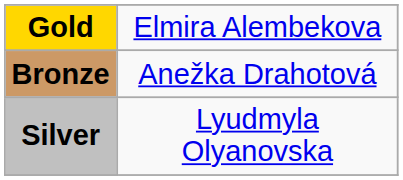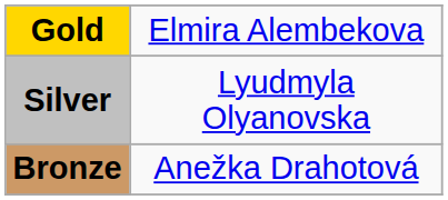rows swapped: Silver <-> Bronze
